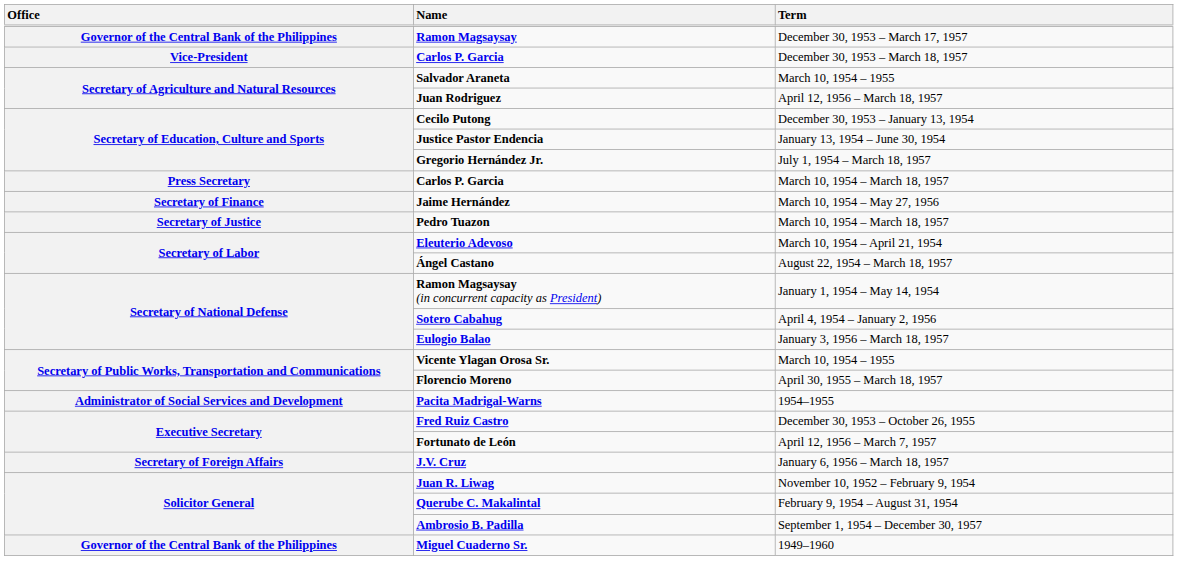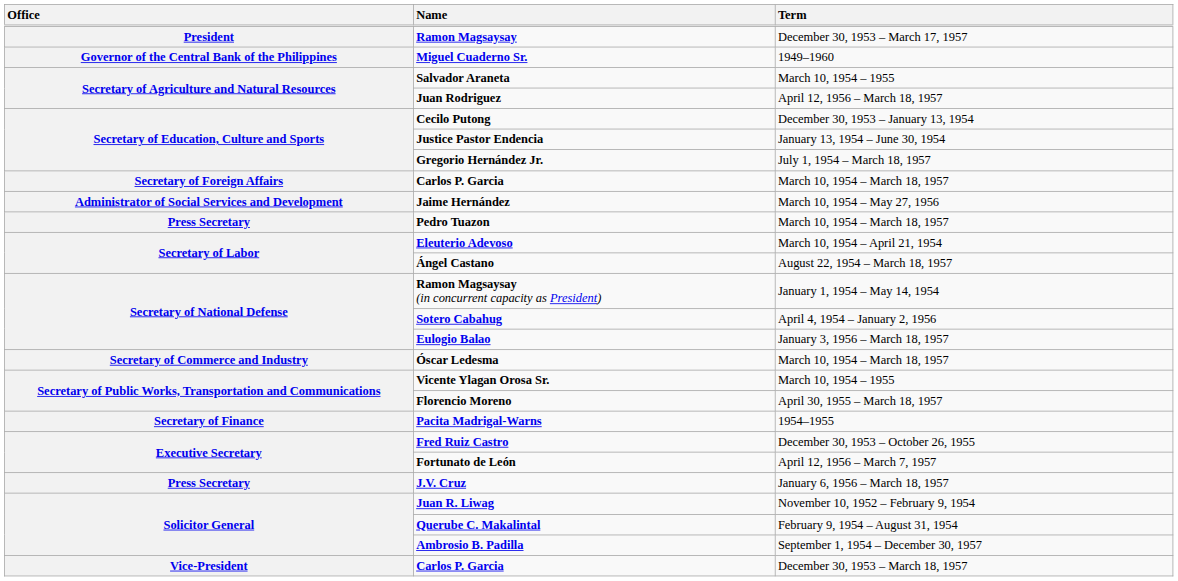Ramon Magsaysay | Office: Governor of the Central Bank of the Philippines -> President
rows swapped: Carlos P. Garcia / December 30, 1953 – March 18, 1957 <-> Miguel Cuaderno Sr.
Carlos P. Garcia / March 10, 1954 – March 18, 1957 | Office: Press Secretary -> Secretary of Foreign Affairs
Jaime Hernández | Office: Secretary of Finance -> Administrator of Social Services and Development
Pedro Tuazon | Office: Secretary of Justice -> Press Secretary
+ row: Secretary of Commerce and Industry | Óscar Ledesma | March 10, 1954 – March 18, 1957
Pacita Madrigal-Warns | Office: Administrator of Social Services and Development -> Secretary of Finance
J.V. Cruz | Office: Secretary of Foreign Affairs -> Press Secretary
